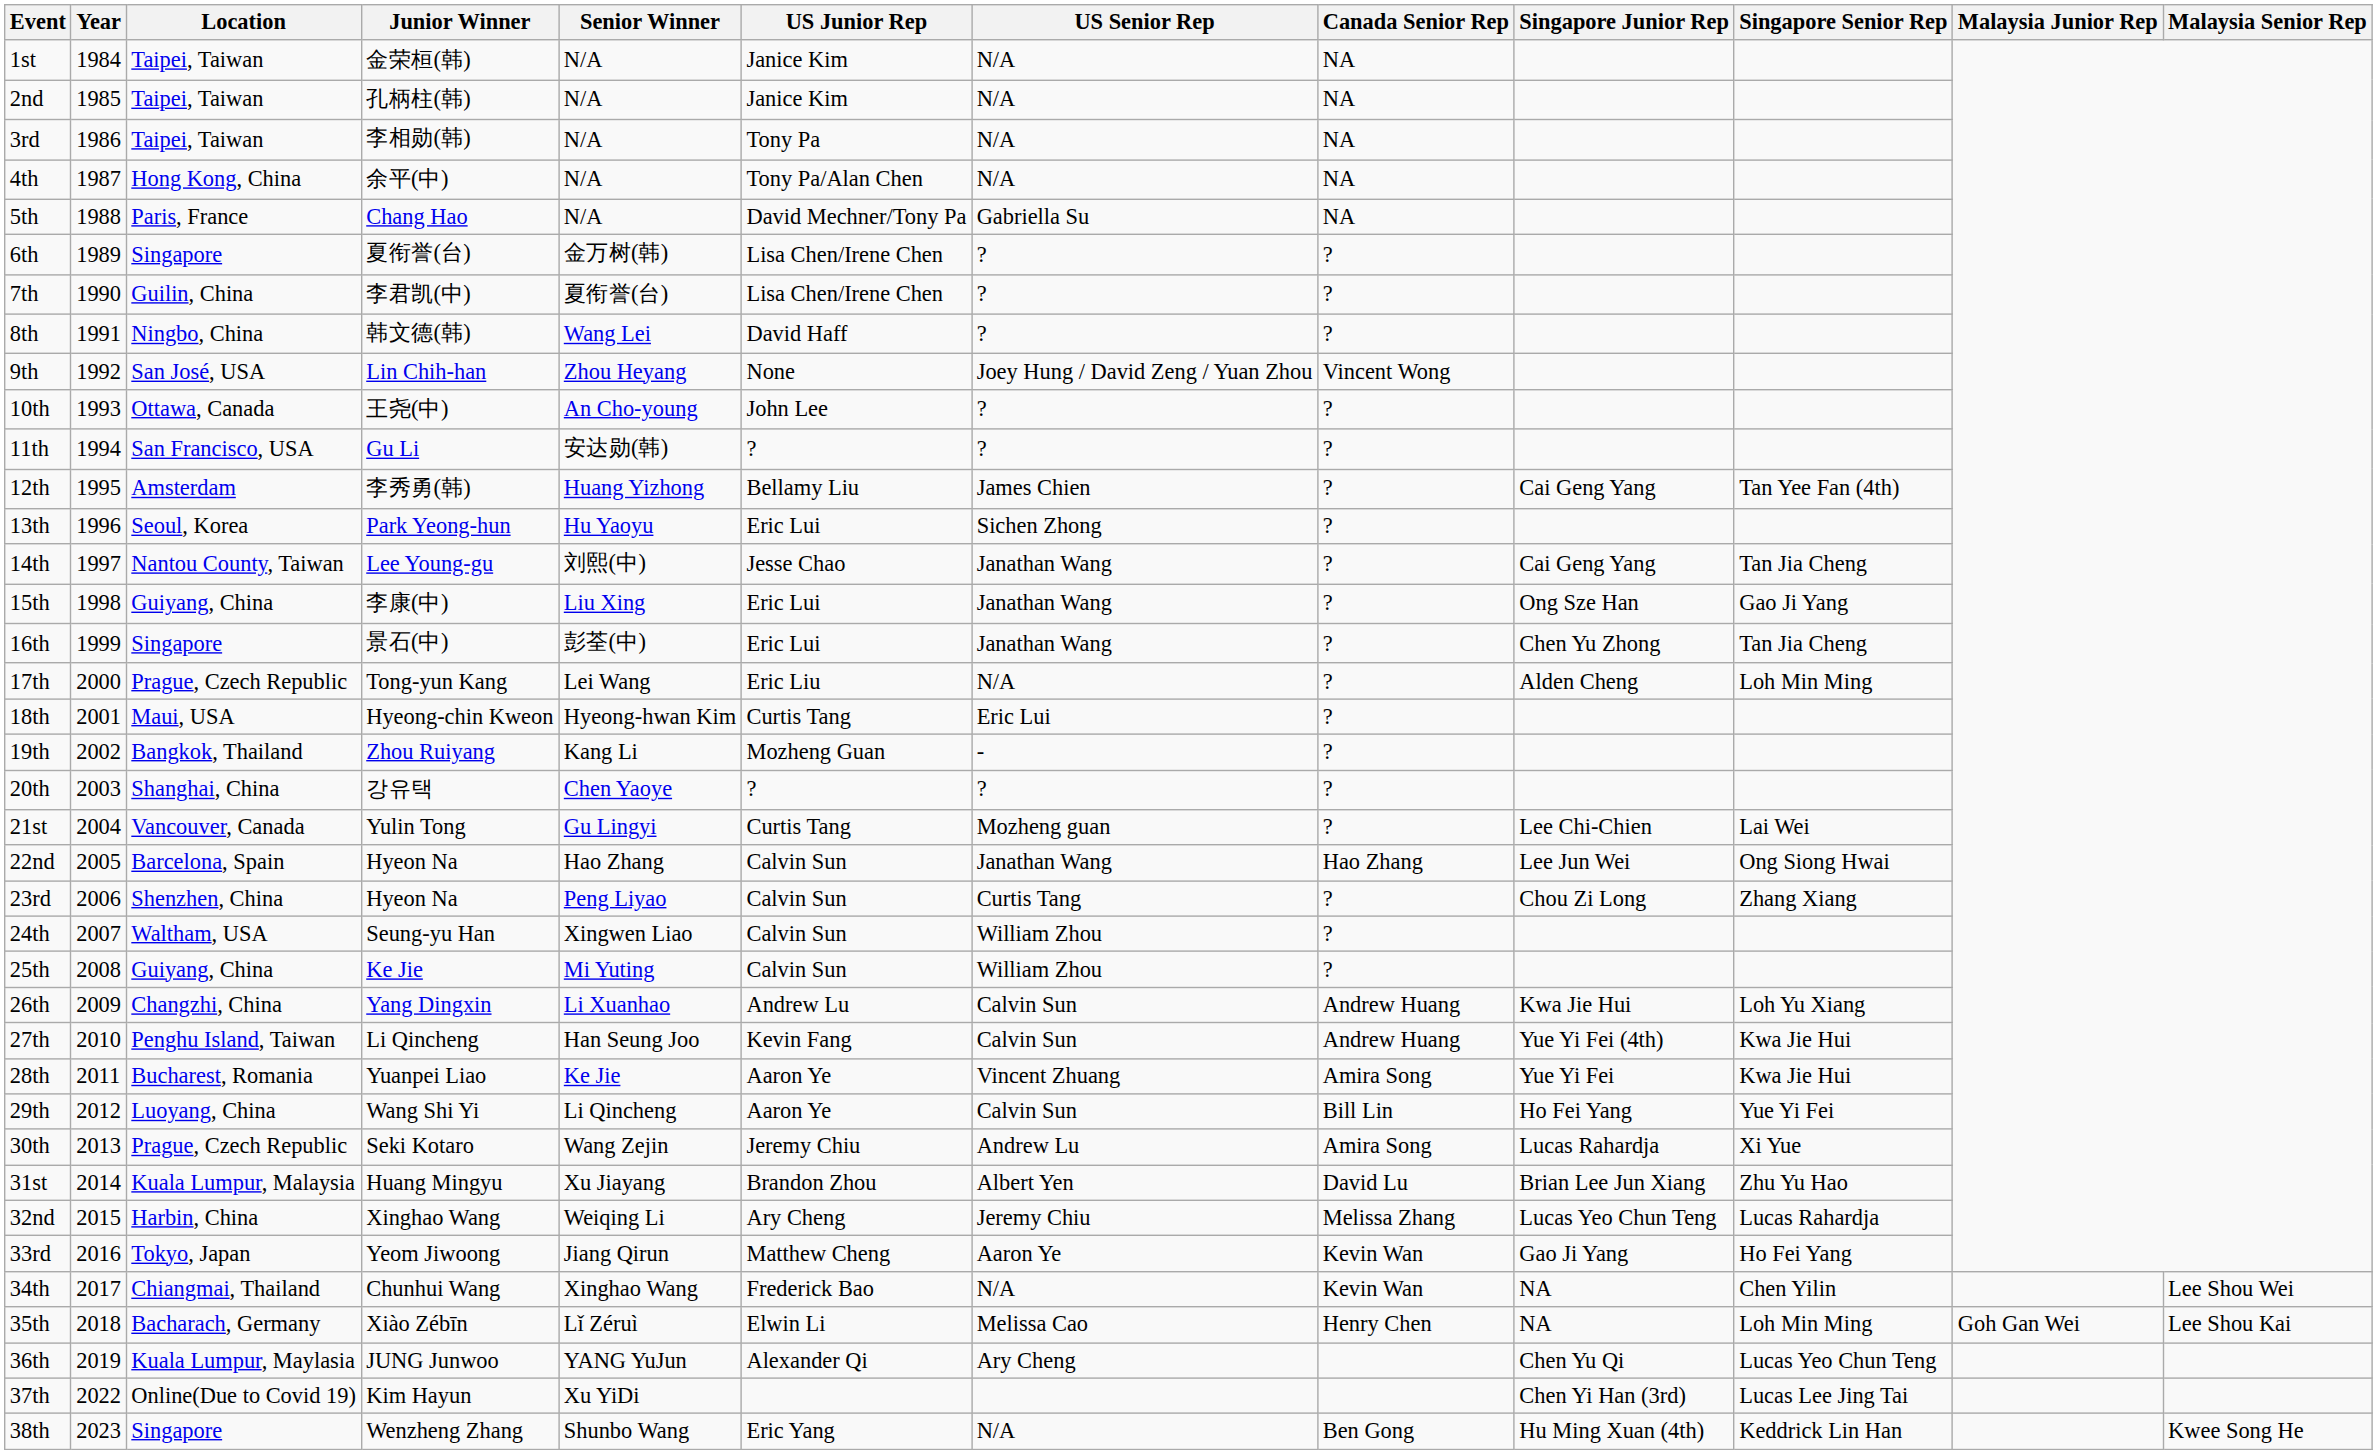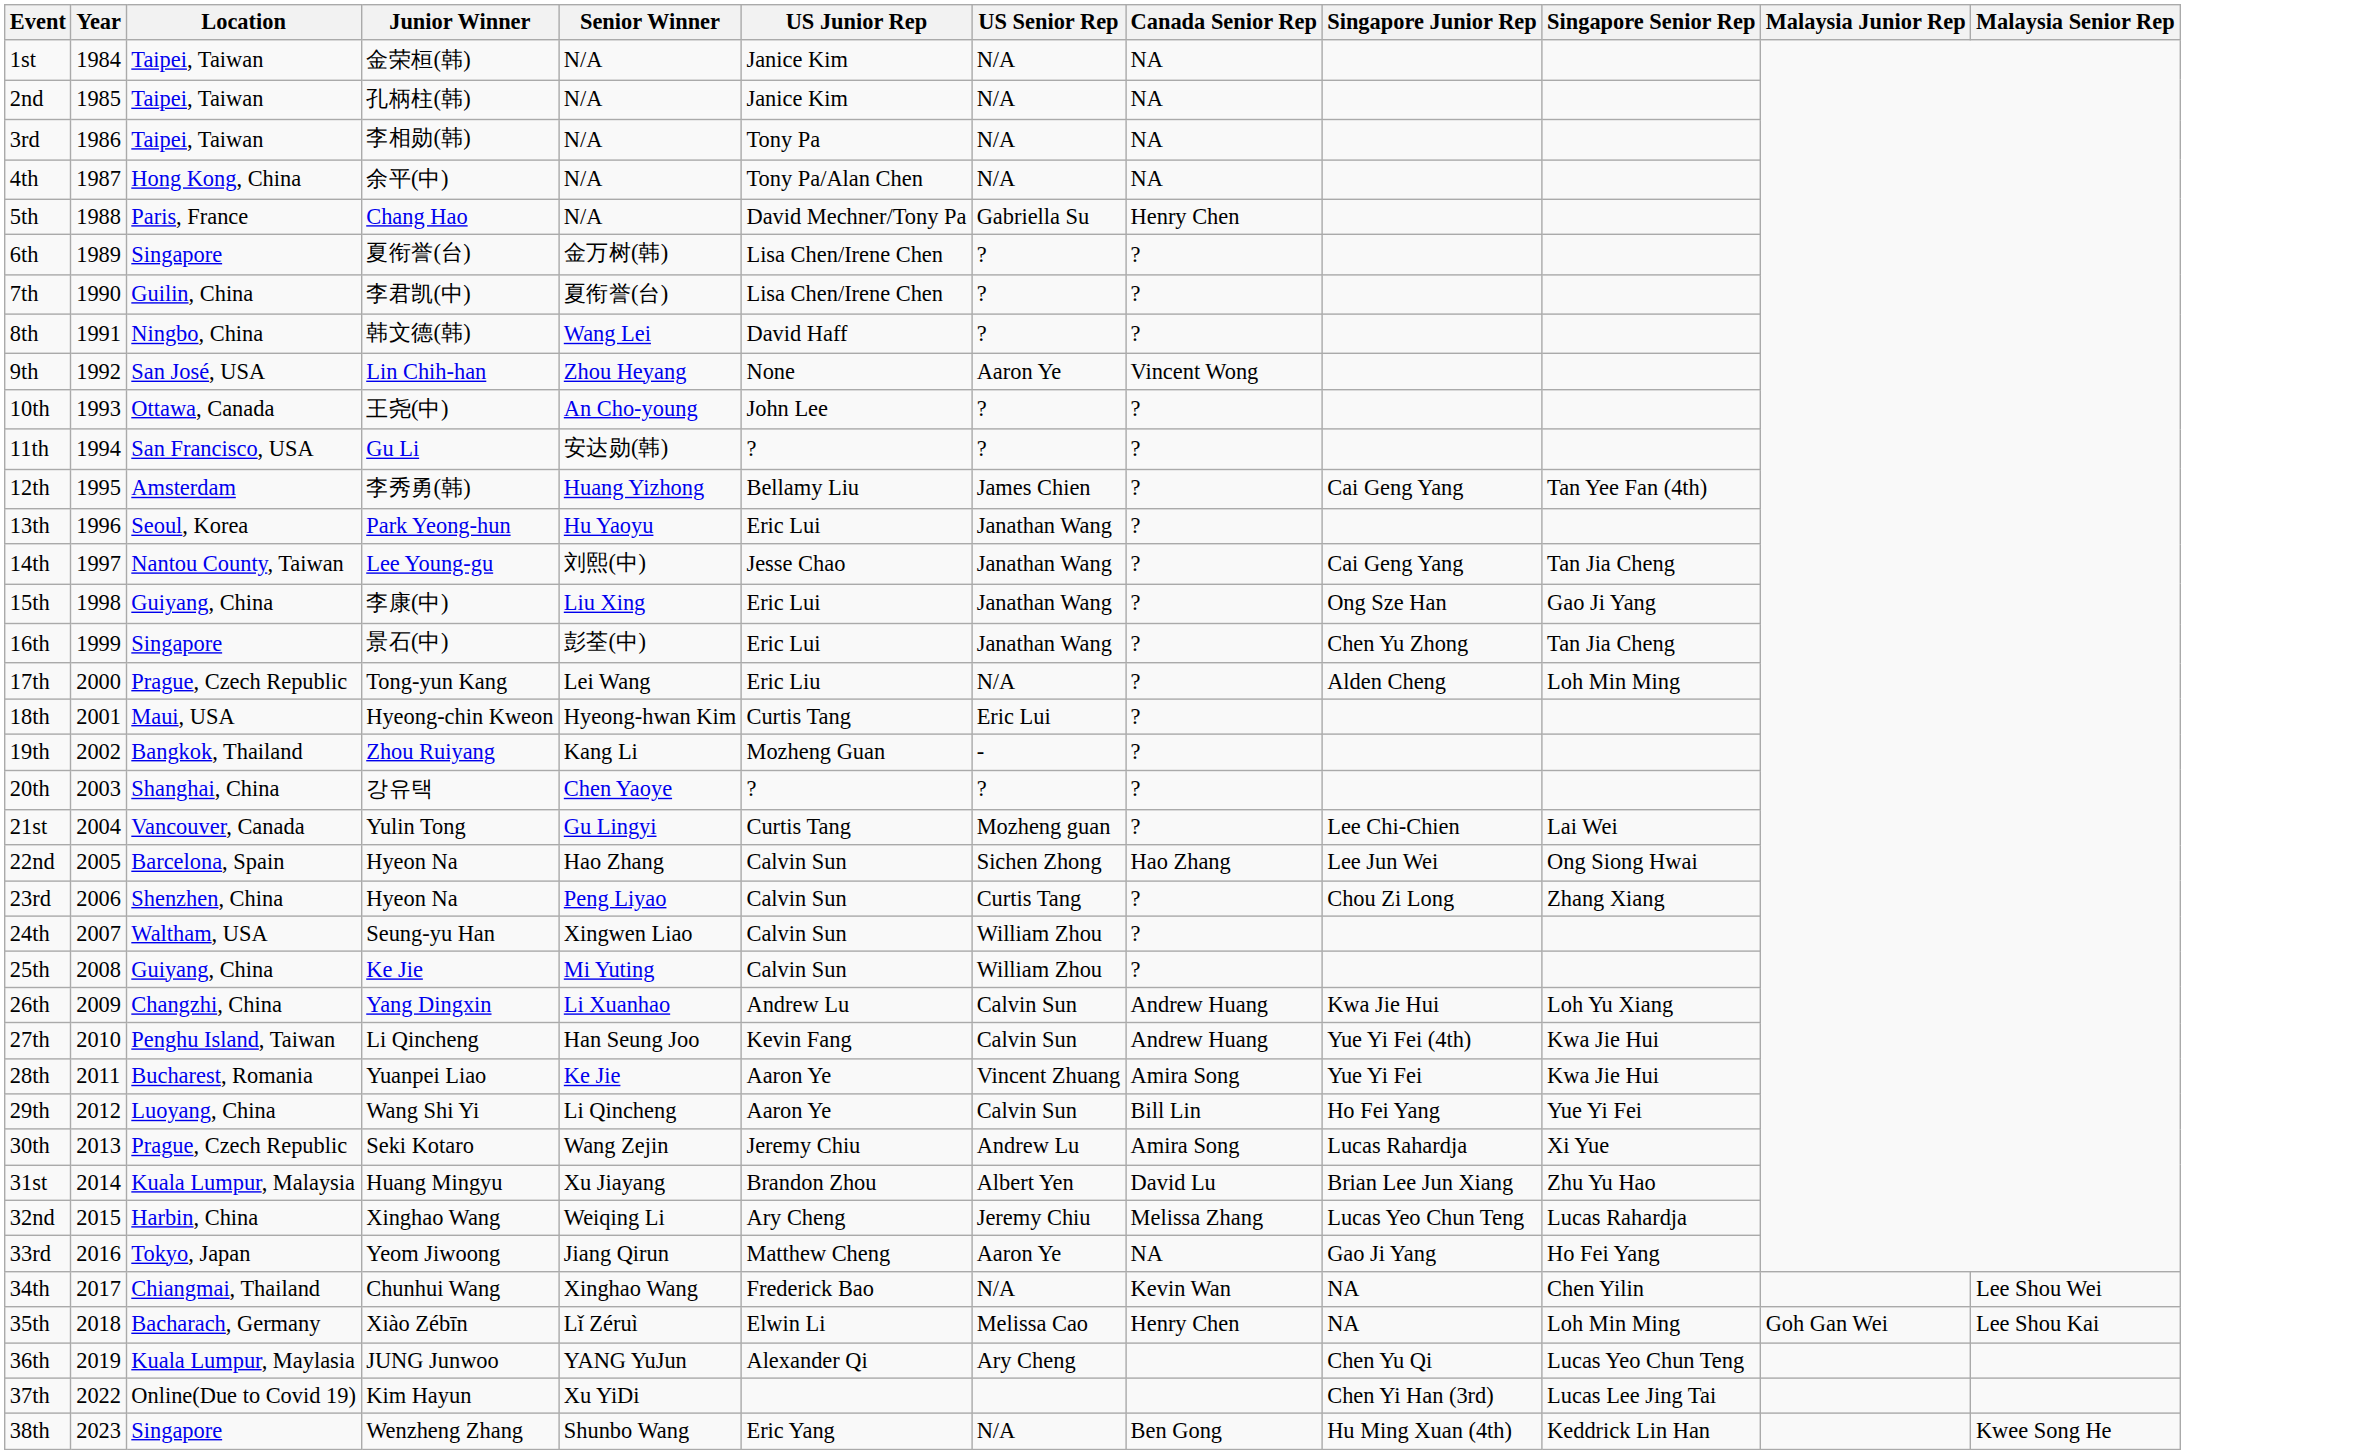5th | Canada Senior Rep: NA -> Henry Chen
9th | US Senior Rep: Joey Hung / David Zeng / Yuan Zhou -> Aaron Ye
13th | US Senior Rep: Sichen Zhong -> Janathan Wang
22nd | US Senior Rep: Janathan Wang -> Sichen Zhong
33rd | Canada Senior Rep: Kevin Wan -> NA
